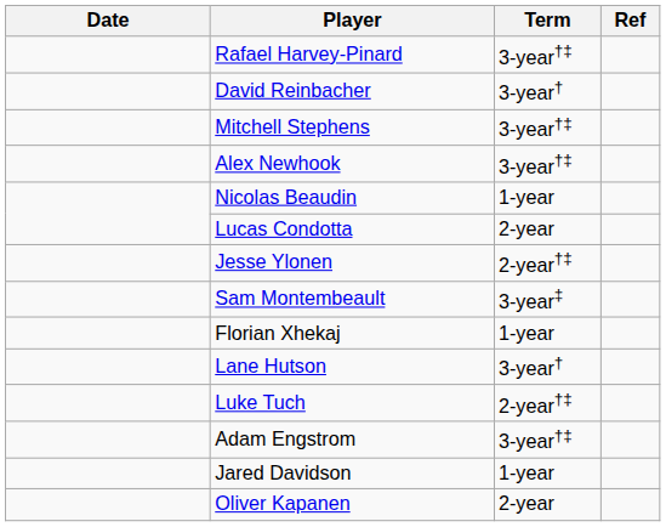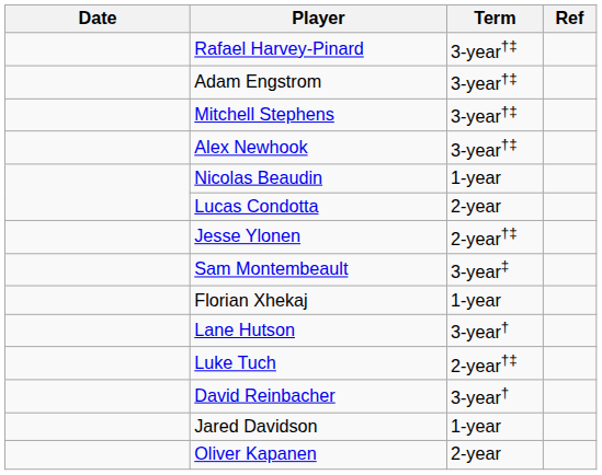rows swapped: David Reinbacher <-> Adam Engstrom
